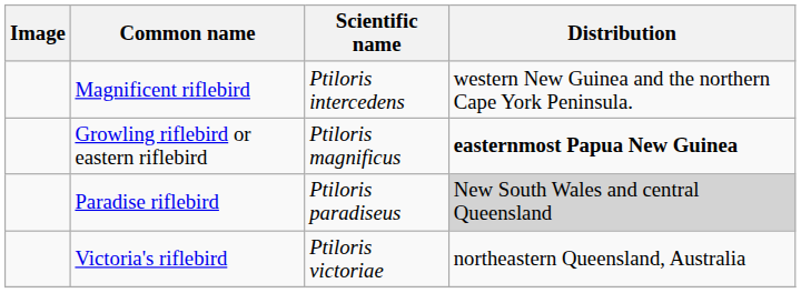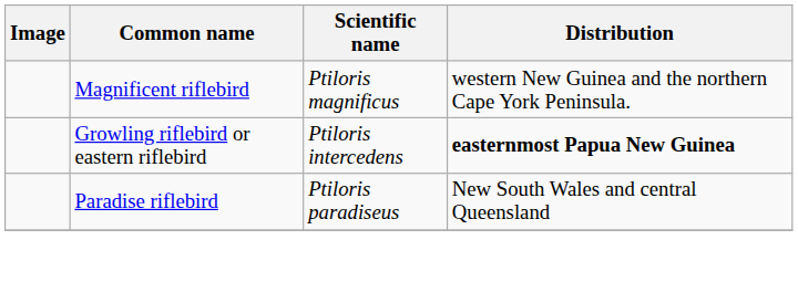Magnificent riflebird | Scientific name: Ptiloris intercedens -> Ptiloris magnificus
Growling riflebird or eastern riflebird | Scientific name: Ptiloris magnificus -> Ptiloris intercedens
Paradise riflebird | Distribution: lightgrey background -> no background
- row: Victoria's riflebird | Ptiloris victoriae | northeastern Queensland, Australia
